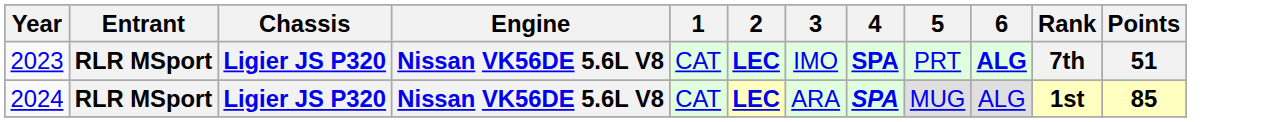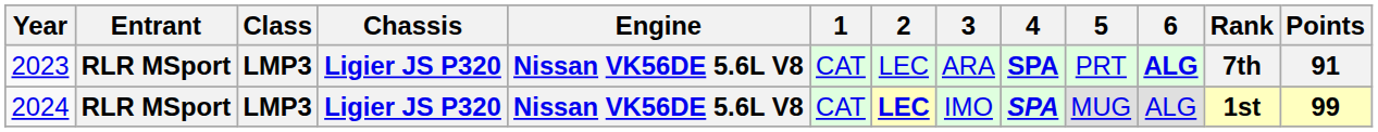+ column: Class | LMP3 | LMP3
2023 | 2: bold -> normal
2023 | 3: IMO -> ARA
2023 | Points: 51 -> 91
2024 | 3: ARA -> IMO
2024 | Points: 85 -> 99
